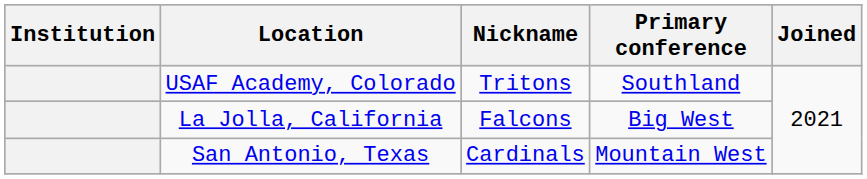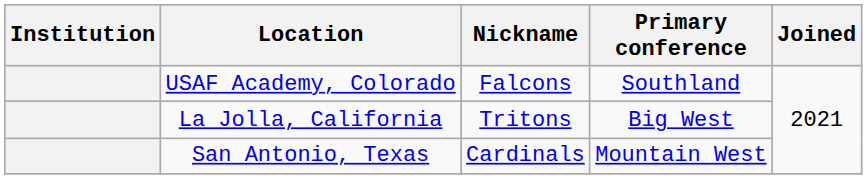USAF Academy, Colorado | Nickname: Tritons -> Falcons
La Jolla, California | Nickname: Falcons -> Tritons
